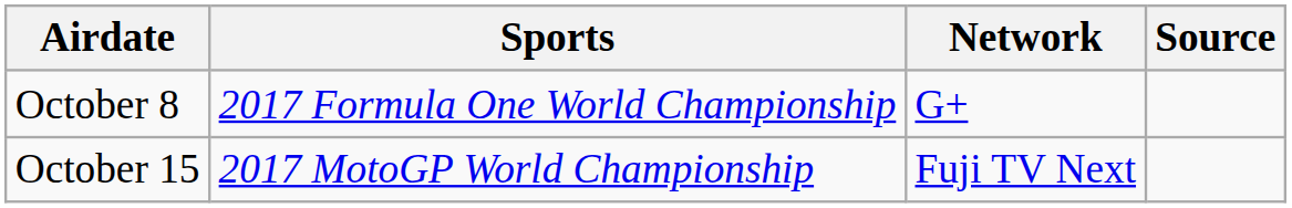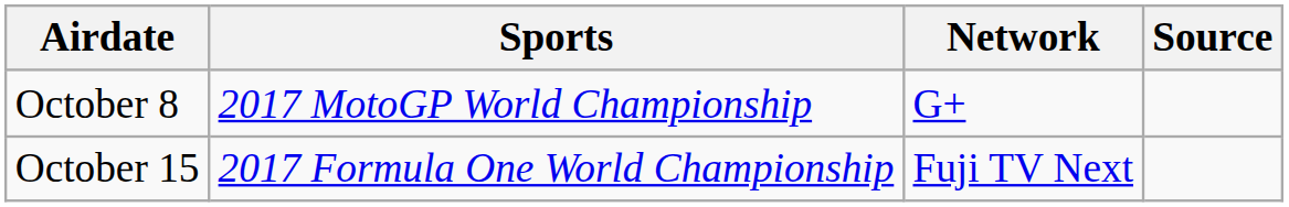October 8 | Sports: 2017 Formula One World Championship -> 2017 MotoGP World Championship
October 15 | Sports: 2017 MotoGP World Championship -> 2017 Formula One World Championship
